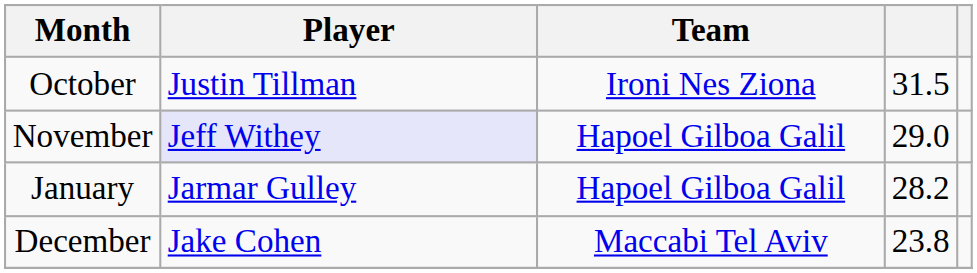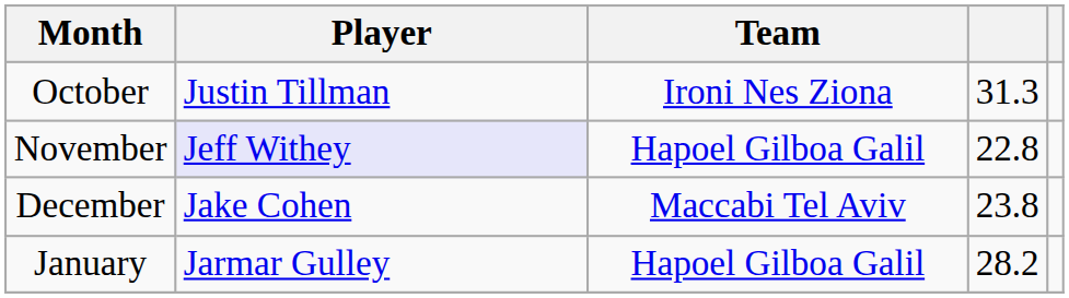October | column 4: 31.5 -> 31.3
November | column 4: 29.0 -> 22.8
rows swapped: December <-> January
